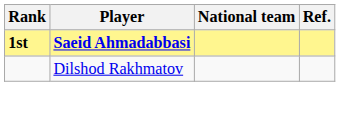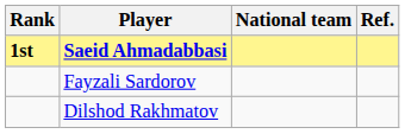+ row: Fayzali Sardorov
